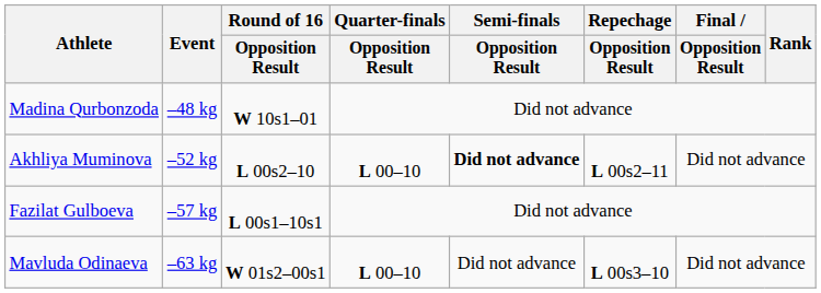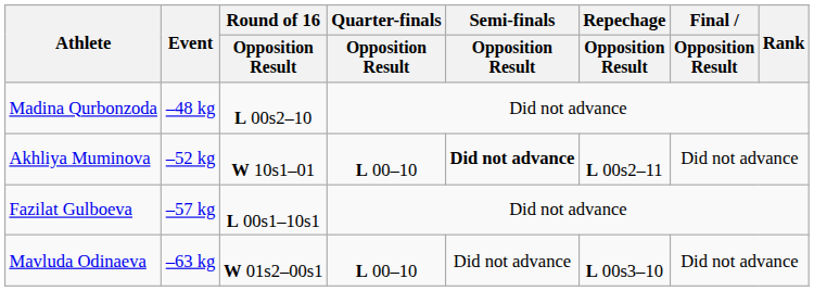Madina Qurbonzoda | Round of 16 / Opposition Result: W 10s1–01 -> L 00s2–10
Akhliya Muminova | Round of 16 / Opposition Result: L 00s2–10 -> W 10s1–01
